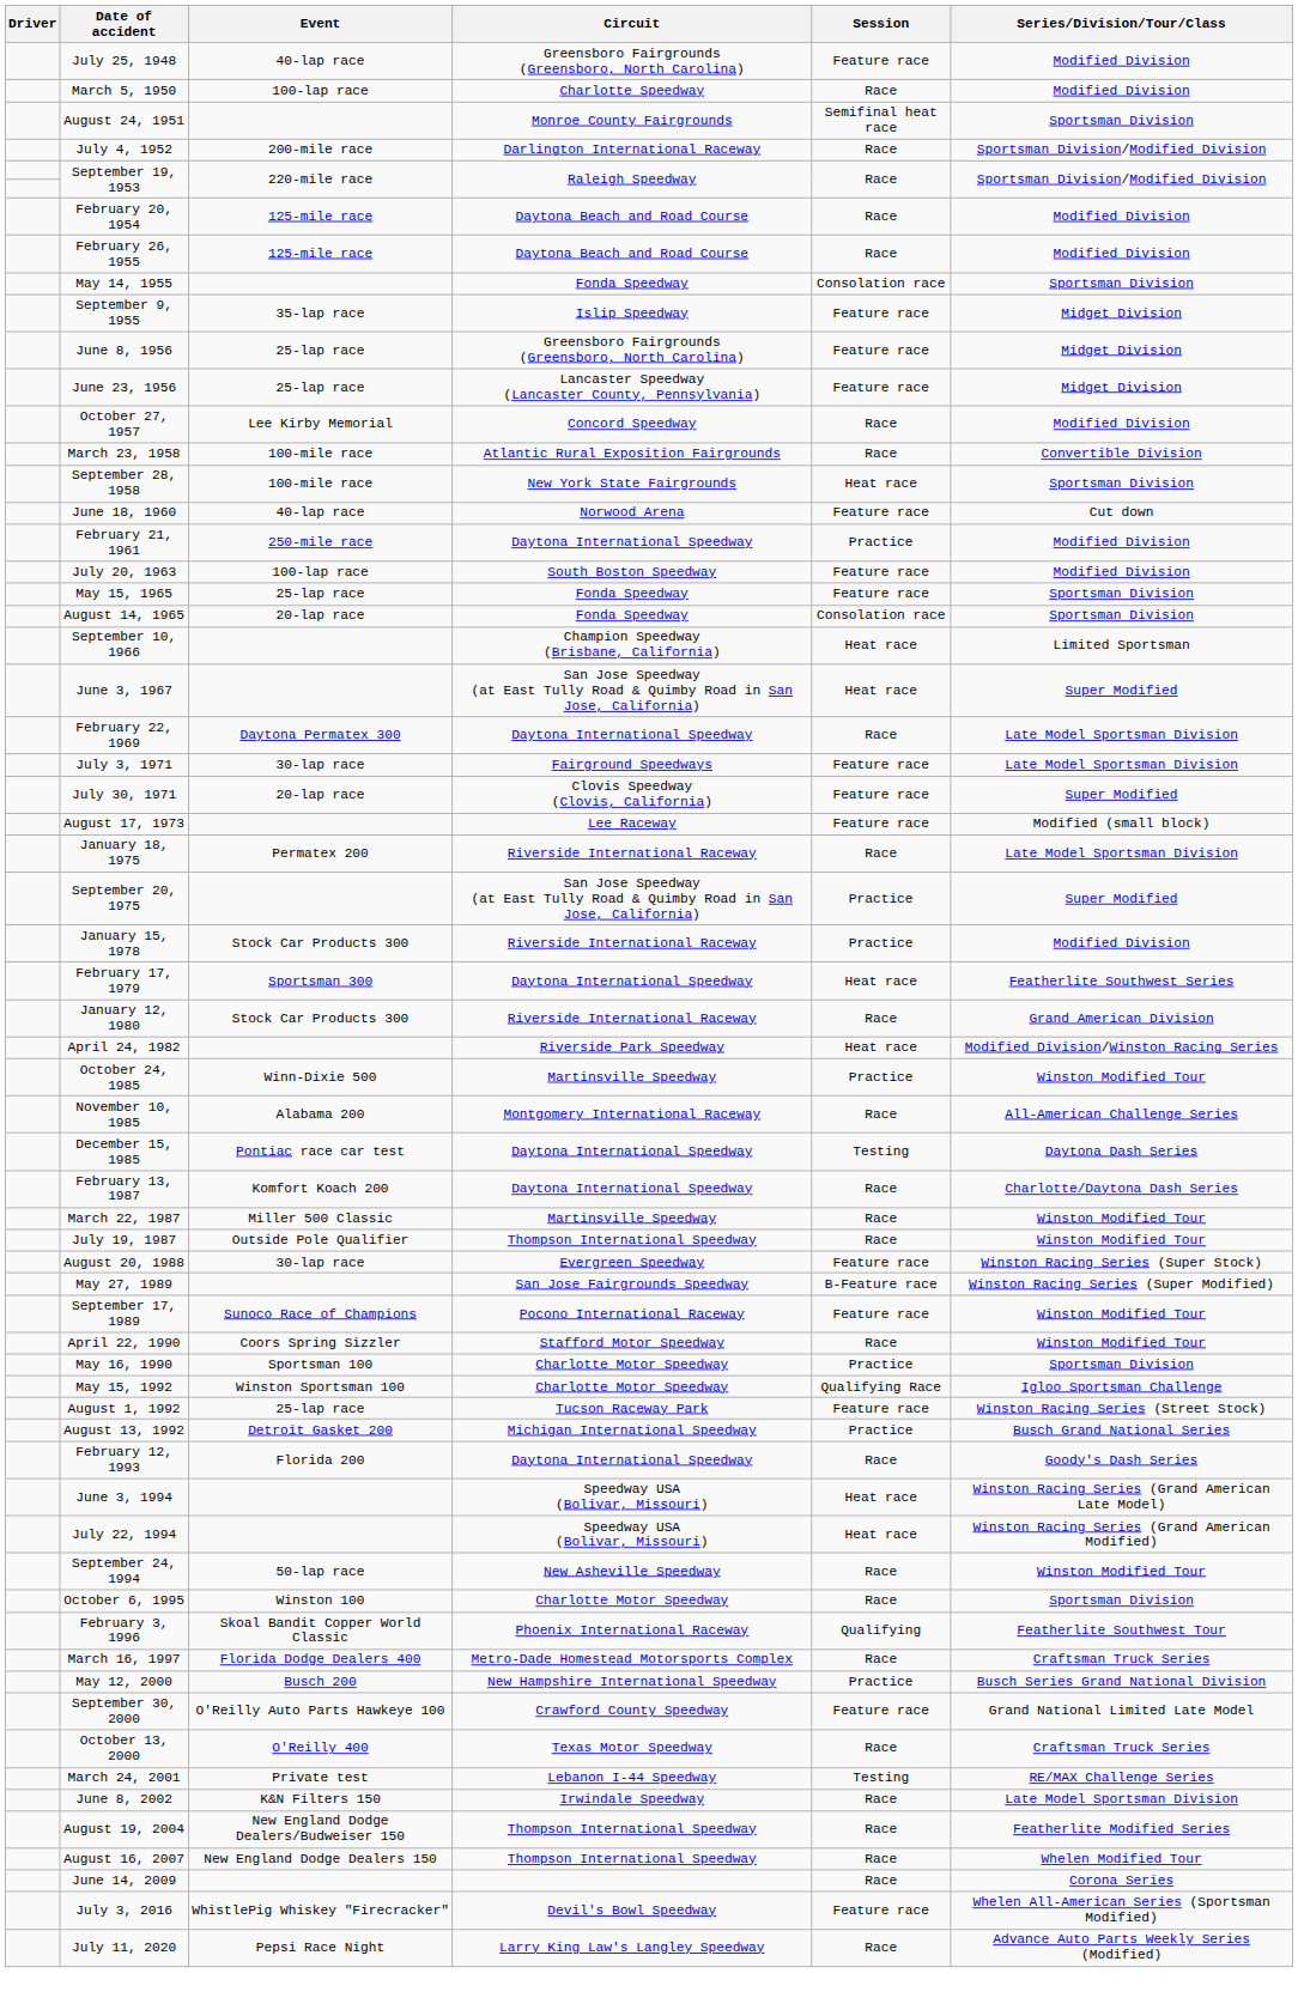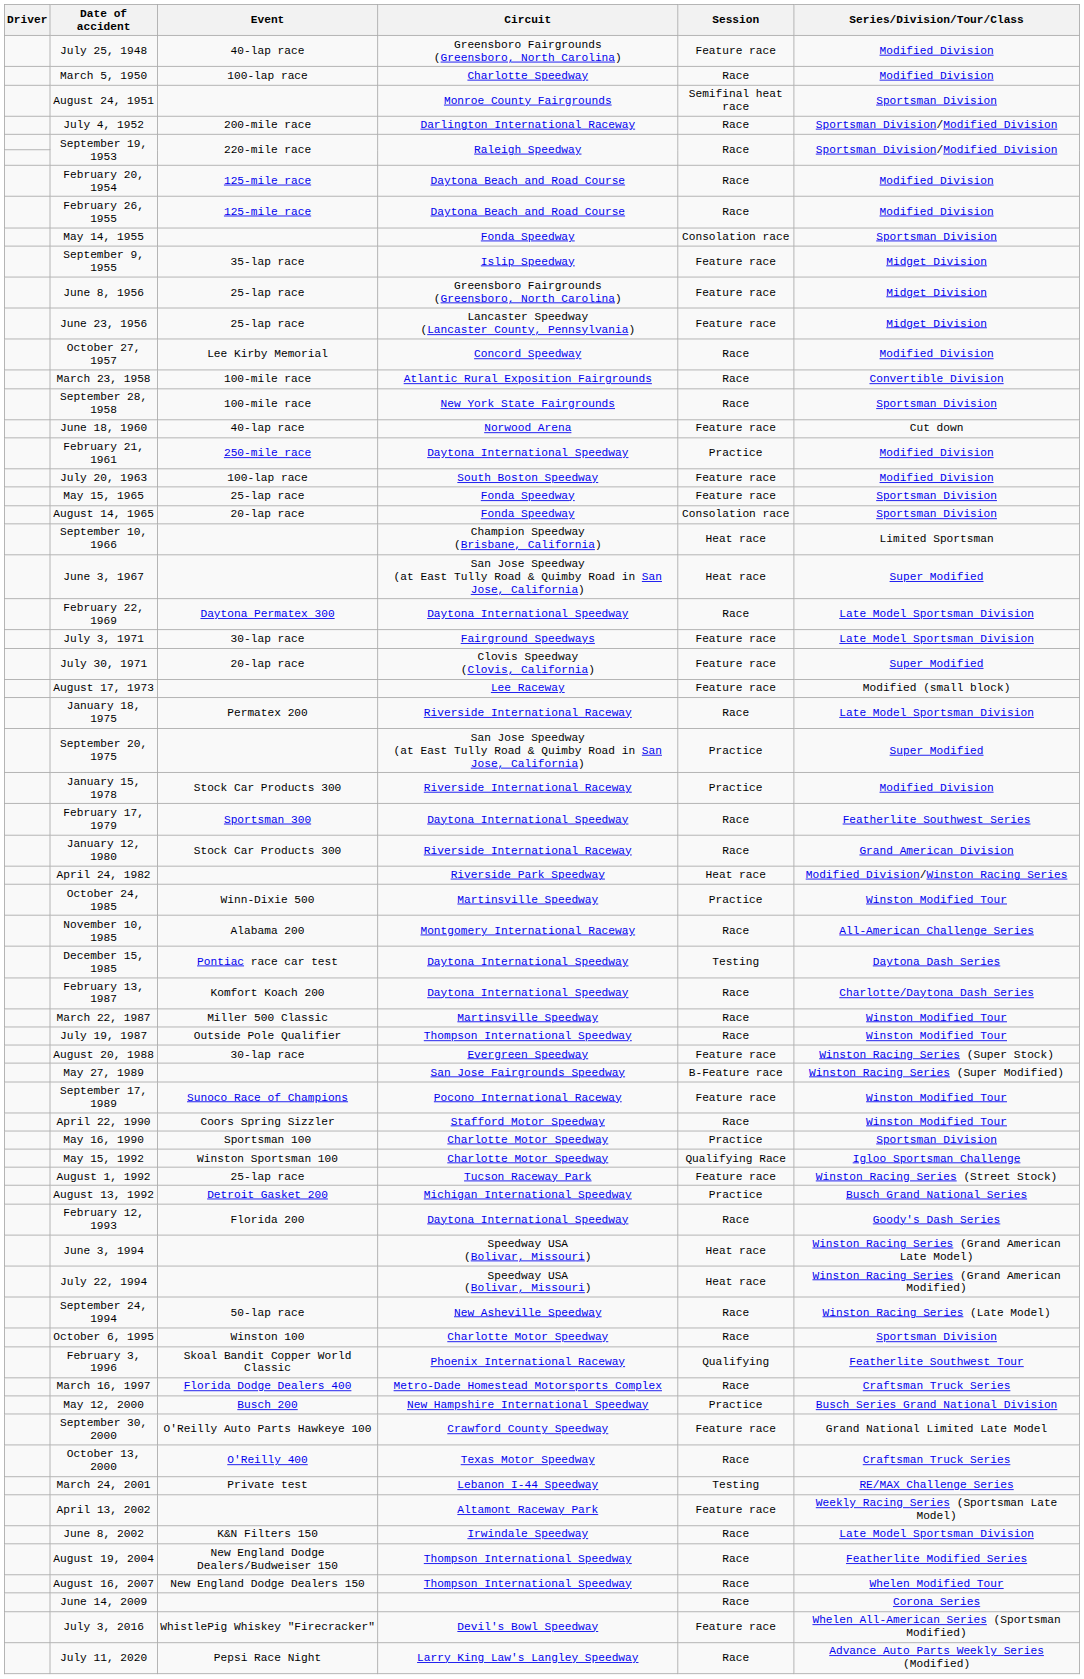September 28, 1958 | Session: Heat race -> Race
February 17, 1979 | Session: Heat race -> Race
September 24, 1994 | Series/Division/Tour/Class: Winston Modified Tour -> Winston Racing Series (Late Model)
+ row: April 13, 2002 | Altamont Raceway Park | Feature race | Weekly Racing Series (Sportsman Late Model)
